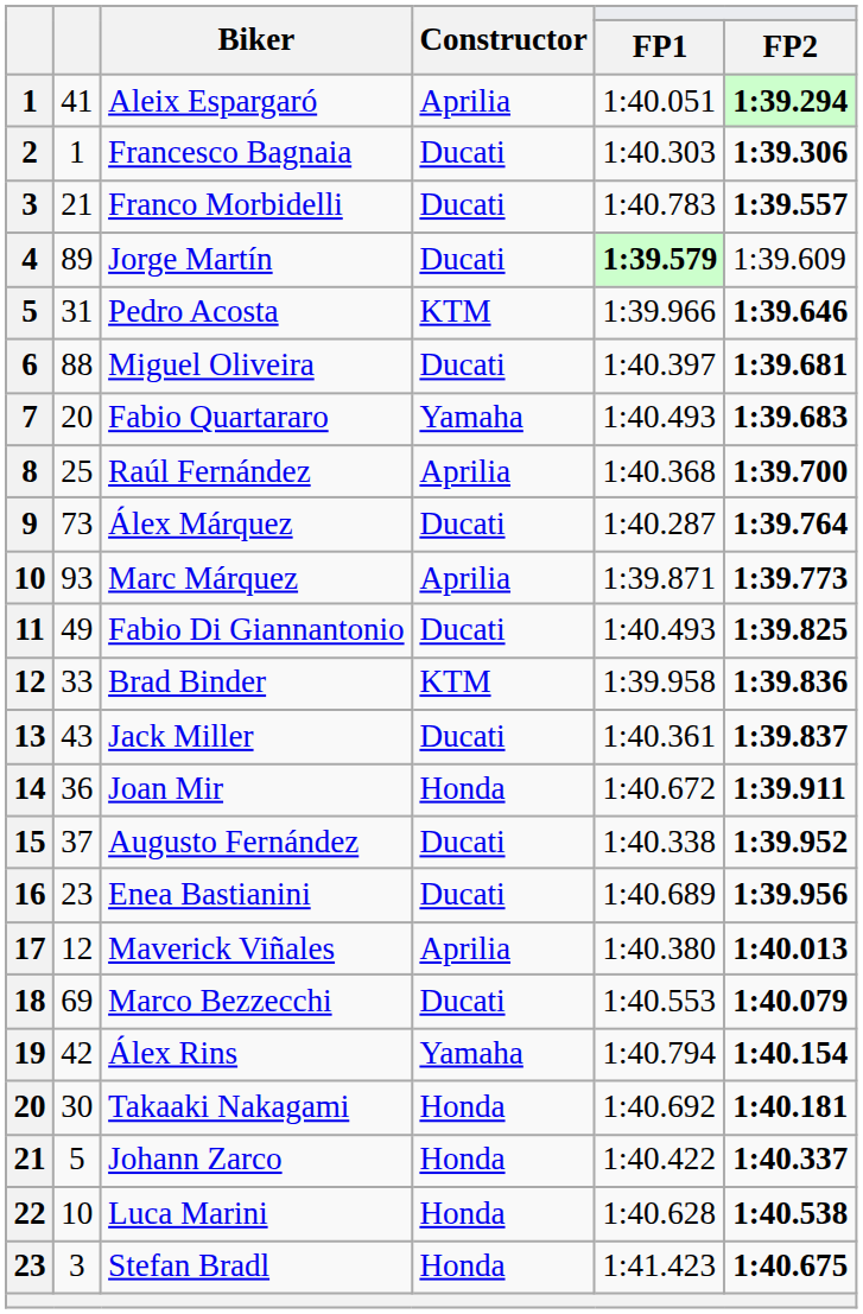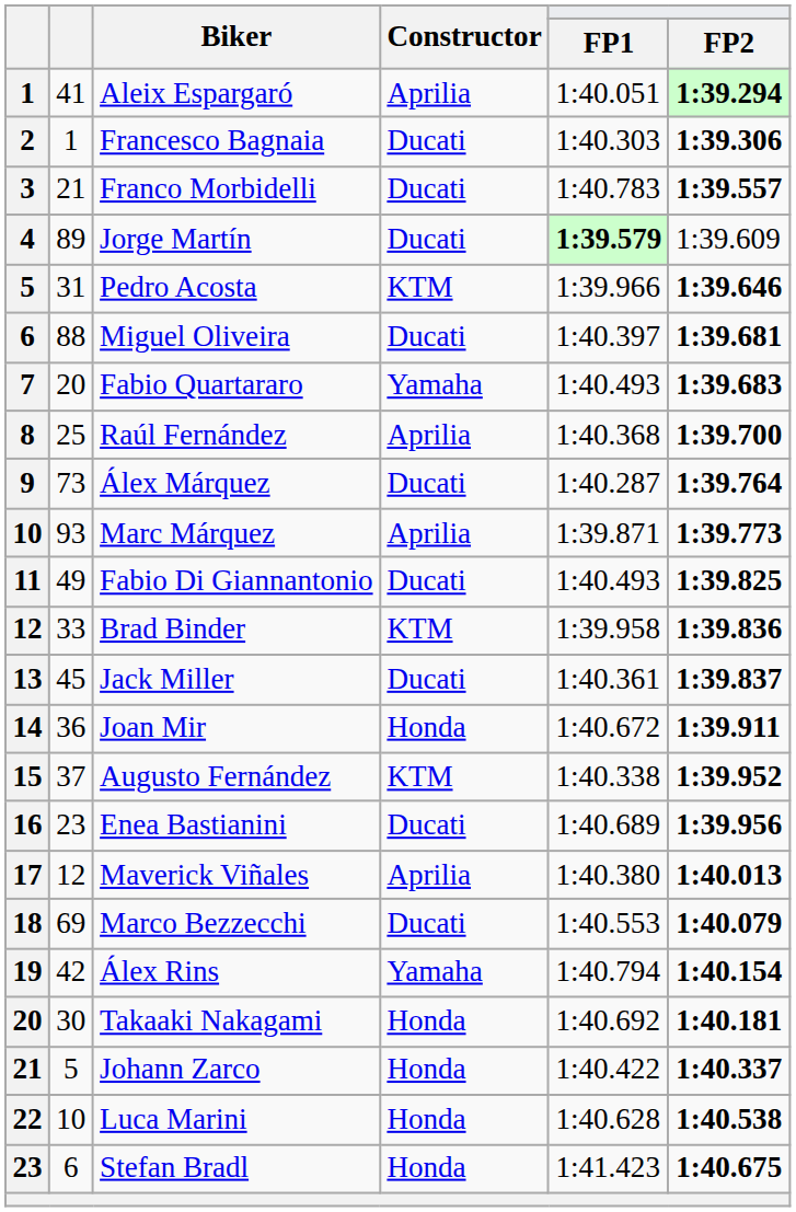Jack Miller | column 2: 43 -> 45
Augusto Fernández | Constructor: Ducati -> KTM
Stefan Bradl | column 2: 3 -> 6
